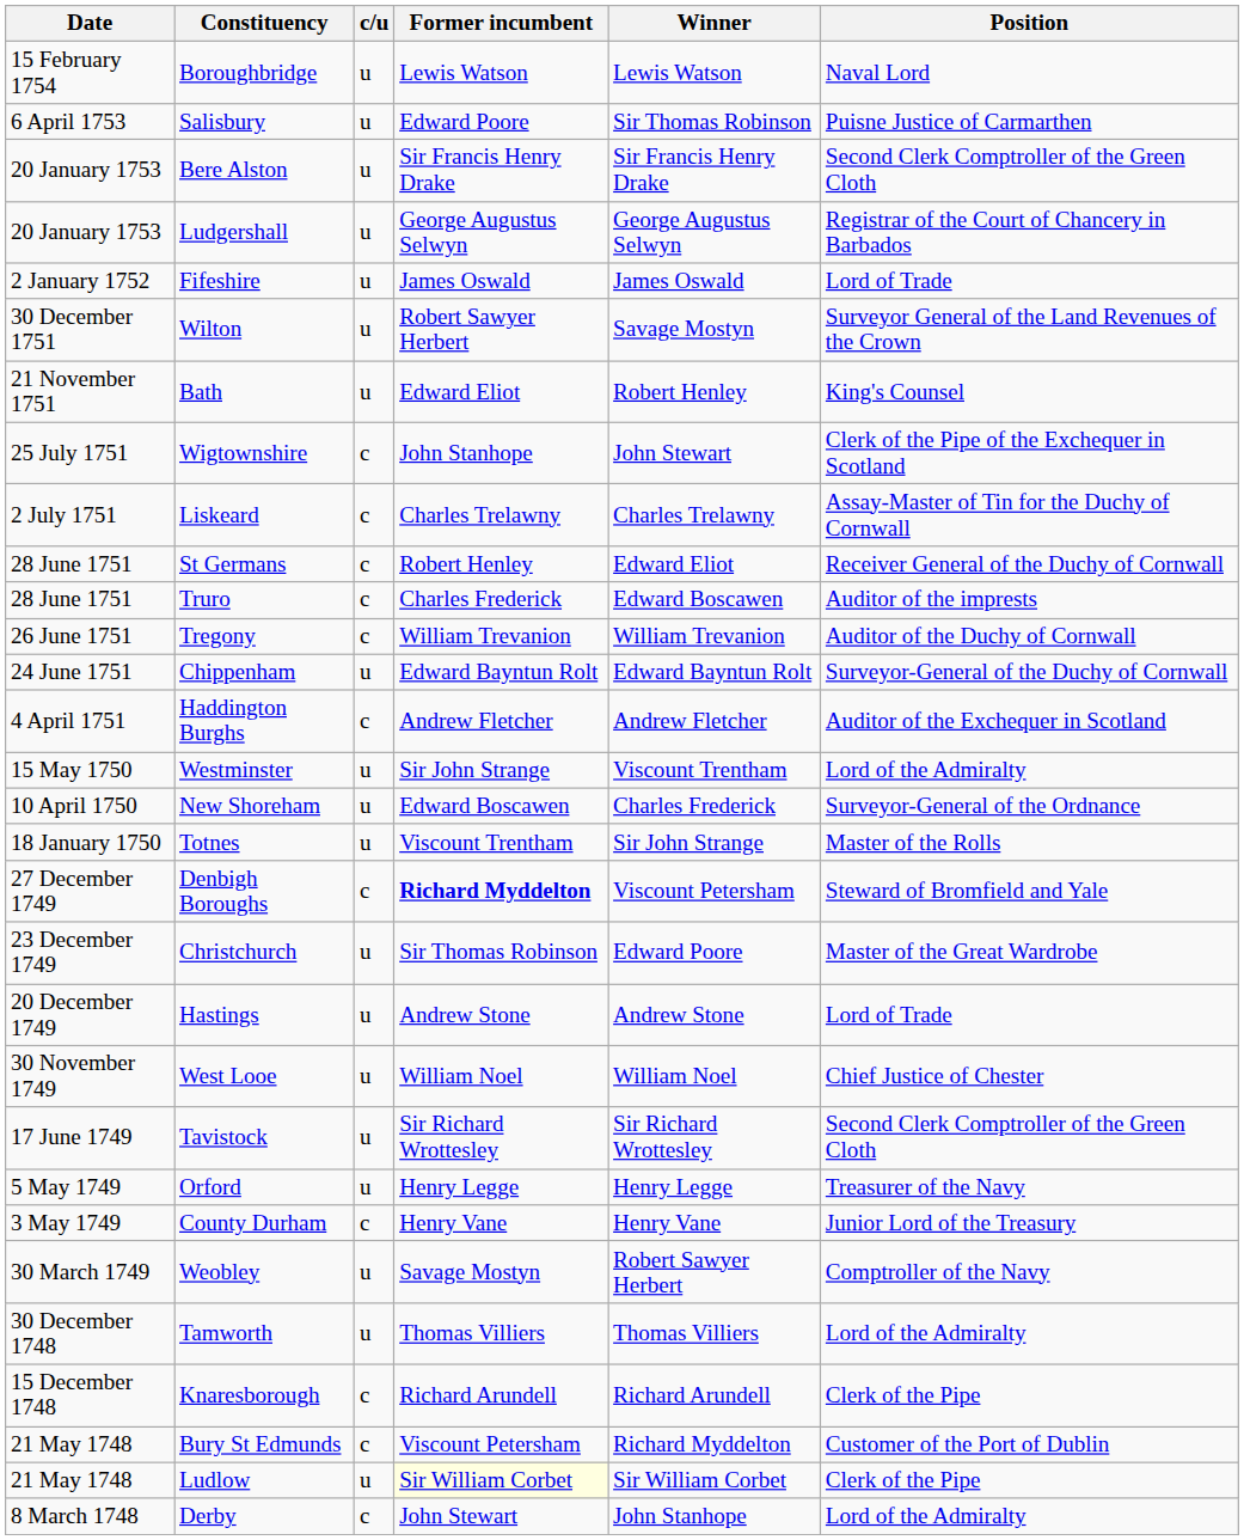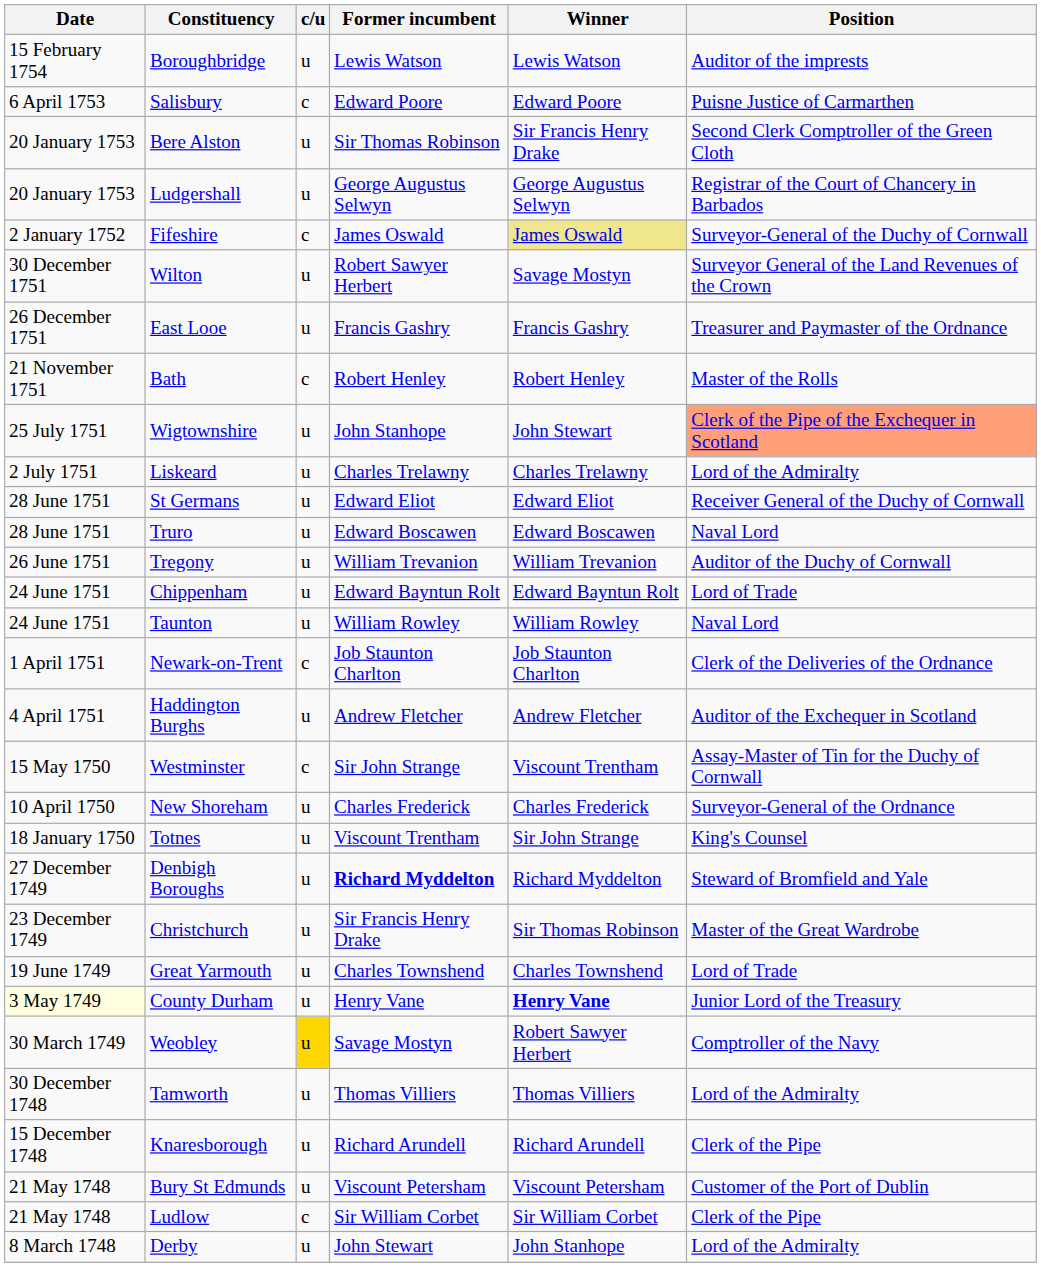Boroughbridge | Position: Naval Lord -> Auditor of the imprests
Salisbury | c/u: u -> c
Salisbury | Winner: Sir Thomas Robinson -> Edward Poore
Bere Alston | Former incumbent: Sir Francis Henry Drake -> Sir Thomas Robinson
Fifeshire | c/u: u -> c
Fifeshire | Winner: no background -> khaki background
Fifeshire | Position: Lord of Trade -> Surveyor-General of the Duchy of Cornwall
+ row: 26 December 1751 | East Looe | u | Francis Gashry | Francis Gashry | Treasurer and Paymaster of the Ordnance
Bath | c/u: u -> c
Bath | Former incumbent: Edward Eliot -> Robert Henley
Bath | Position: King's Counsel -> Master of the Rolls
Wigtownshire | c/u: c -> u
Wigtownshire | Position: no background -> lightsalmon background
Liskeard | c/u: c -> u
Liskeard | Position: Assay-Master of Tin for the Duchy of Cornwall -> Lord of the Admiralty
St Germans | c/u: c -> u
St Germans | Former incumbent: Robert Henley -> Edward Eliot
Truro | c/u: c -> u
Truro | Former incumbent: Charles Frederick -> Edward Boscawen
Truro | Position: Auditor of the imprests -> Naval Lord
Tregony | c/u: c -> u
Chippenham | Position: Surveyor-General of the Duchy of Cornwall -> Lord of Trade
+ row: 24 June 1751 | Taunton | u | William Rowley | William Rowley | Naval Lord
+ row: 1 April 1751 | Newark-on-Trent | c | Job Staunton Charlton | Job Staunton Charlton | Clerk of the Deliveries of the Ordnance
Haddington Burghs | c/u: c -> u
Westminster | c/u: u -> c
Westminster | Position: Lord of the Admiralty -> Assay-Master of Tin for the Duchy of Cornwall
New Shoreham | Former incumbent: Edward Boscawen -> Charles Frederick
Totnes | Position: Master of the Rolls -> King's Counsel
Denbigh Boroughs | c/u: c -> u
Denbigh Boroughs | Winner: Viscount Petersham -> Richard Myddelton
Christchurch | Former incumbent: Sir Thomas Robinson -> Sir Francis Henry Drake
Christchurch | Winner: Edward Poore -> Sir Thomas Robinson
- row: 20 December 1749 | Hastings | u | Andrew Stone | Andrew Stone | Lord of Trade
- row: 30 November 1749 | West Looe | u | William Noel | William Noel | Chief Justice of Chester
+ row: 19 June 1749 | Great Yarmouth | u | Charles Townshend | Charles Townshend | Lord of Trade
- row: 17 June 1749 | Tavistock | u | Sir Richard Wrottesley | Sir Richard Wrottesley | Second Clerk Comptroller of the Green Cloth
- row: 5 May 1749 | Orford | u | Henry Legge | Henry Legge | Treasurer of the Navy
County Durham | Date: no background -> lightyellow background
County Durham | c/u: c -> u
County Durham | Winner: normal -> bold
Weobley | c/u: no background -> gold background
Knaresborough | c/u: c -> u
Bury St Edmunds | c/u: c -> u
Bury St Edmunds | Winner: Richard Myddelton -> Viscount Petersham
Ludlow | c/u: u -> c
Ludlow | Former incumbent: lightyellow background -> no background
Derby | c/u: c -> u
